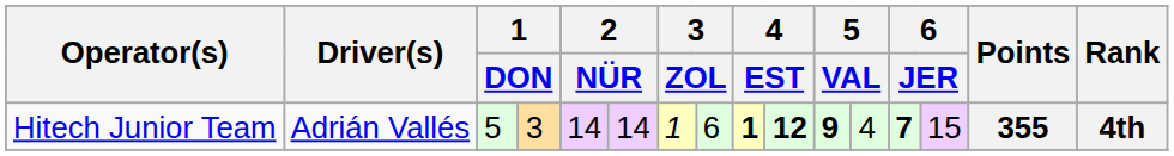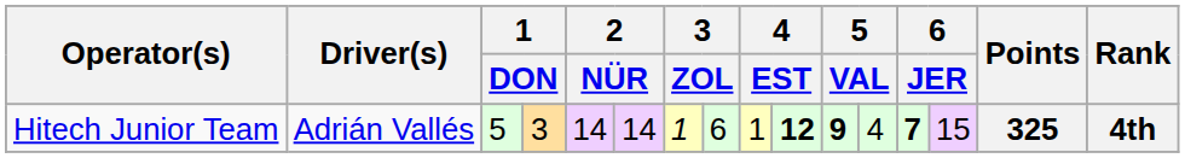Hitech Junior Team | column 9: bold -> normal
Hitech Junior Team | Points: 355 -> 325
